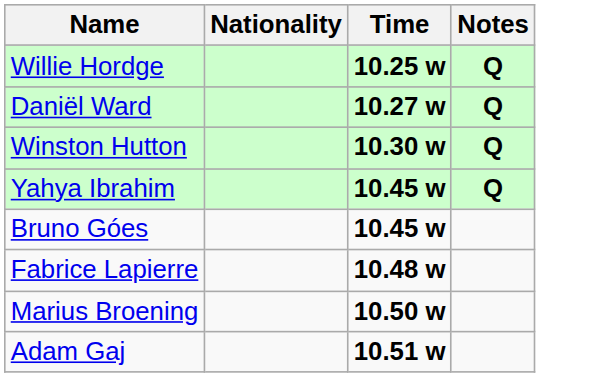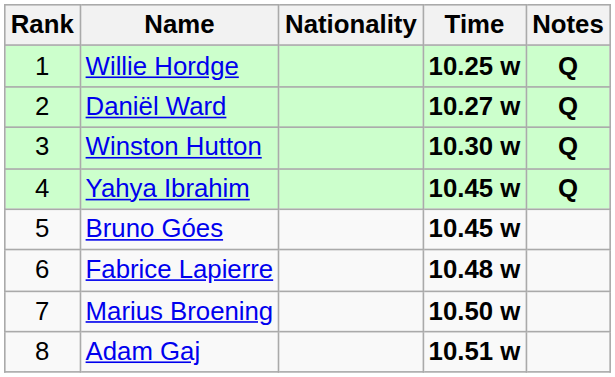+ column: Rank | 1 | 2 | 3 | 4 | 5 | 6 | 7 | 8
